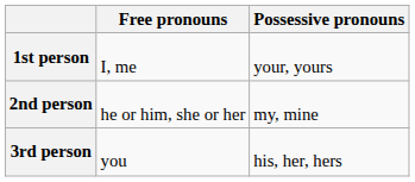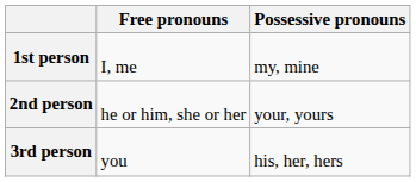1st person | Possessive pronouns: your, yours -> my, mine
2nd person | Possessive pronouns: my, mine -> your, yours
